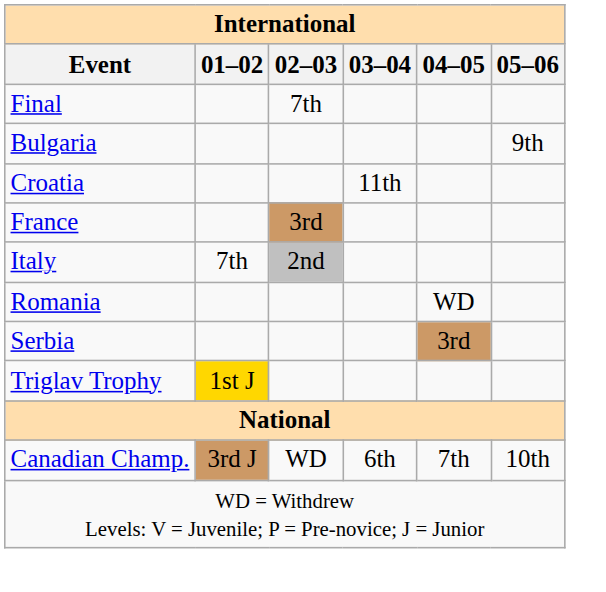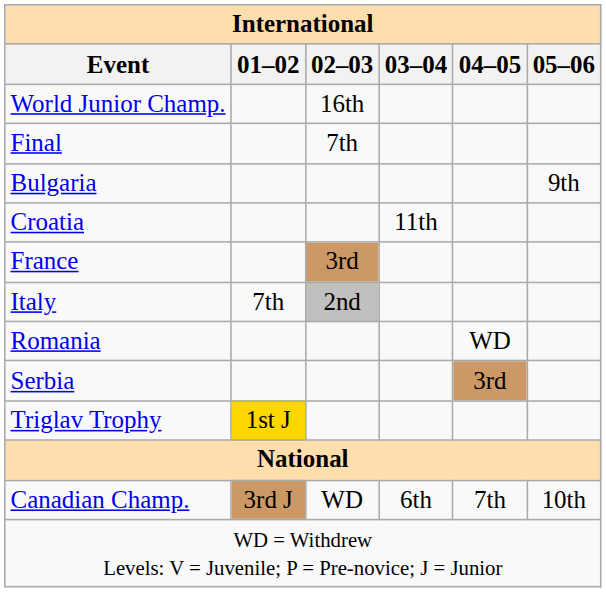+ row: World Junior Champ. | 16th
